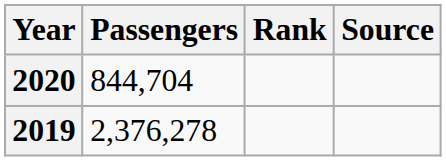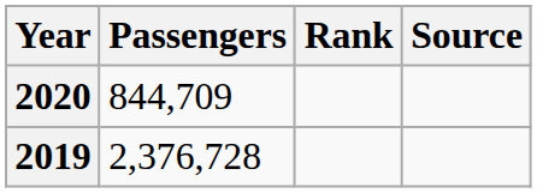2020 | Passengers: 844,704 -> 844,709
2019 | Passengers: 2,376,278 -> 2,376,728
